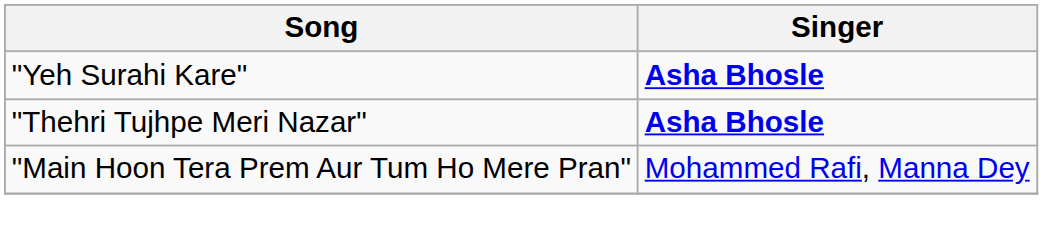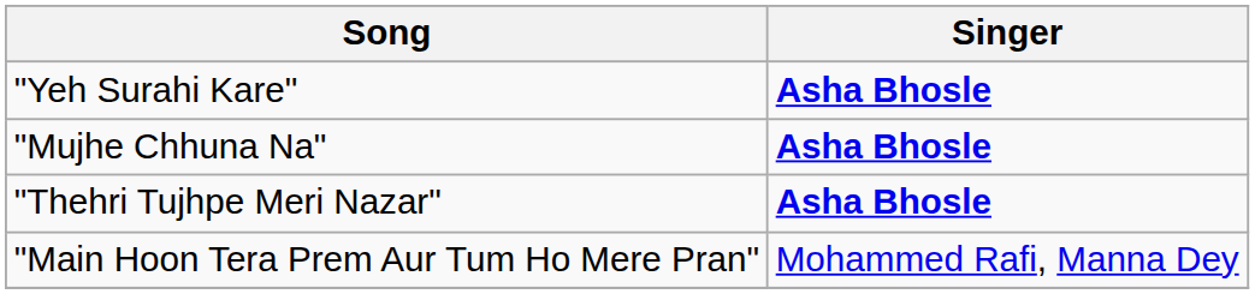+ row: "Mujhe Chhuna Na" | Asha Bhosle
